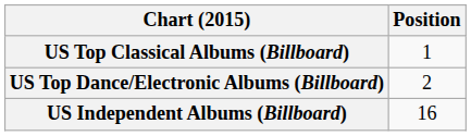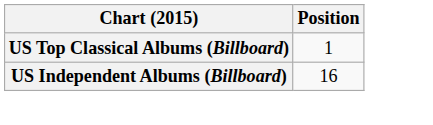- row: US Top Dance/Electronic Albums (Billboard) | 2
